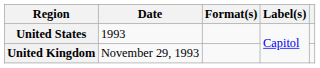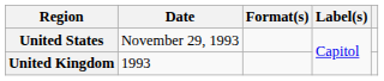United States | Date: 1993 -> November 29, 1993
United Kingdom | Date: November 29, 1993 -> 1993
